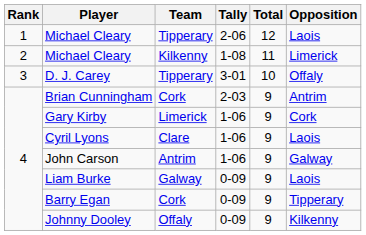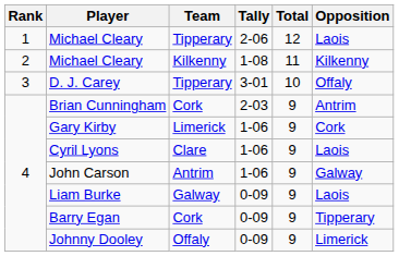Michael Cleary / 1-08 | Opposition: Limerick -> Kilkenny
Johnny Dooley | Opposition: Kilkenny -> Limerick
